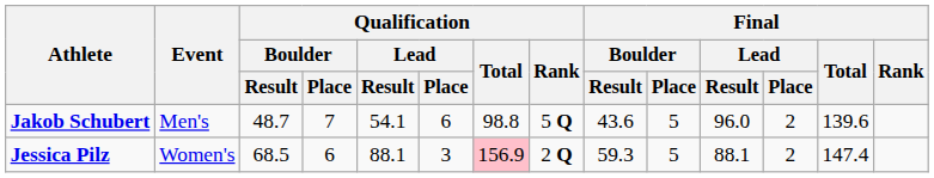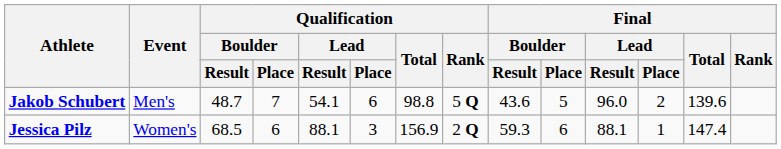Jessica Pilz | Qualification / Total: pink background -> no background
Jessica Pilz | Final / Boulder / Place: 5 -> 6
Jessica Pilz | Final / Lead / Place: 2 -> 1
